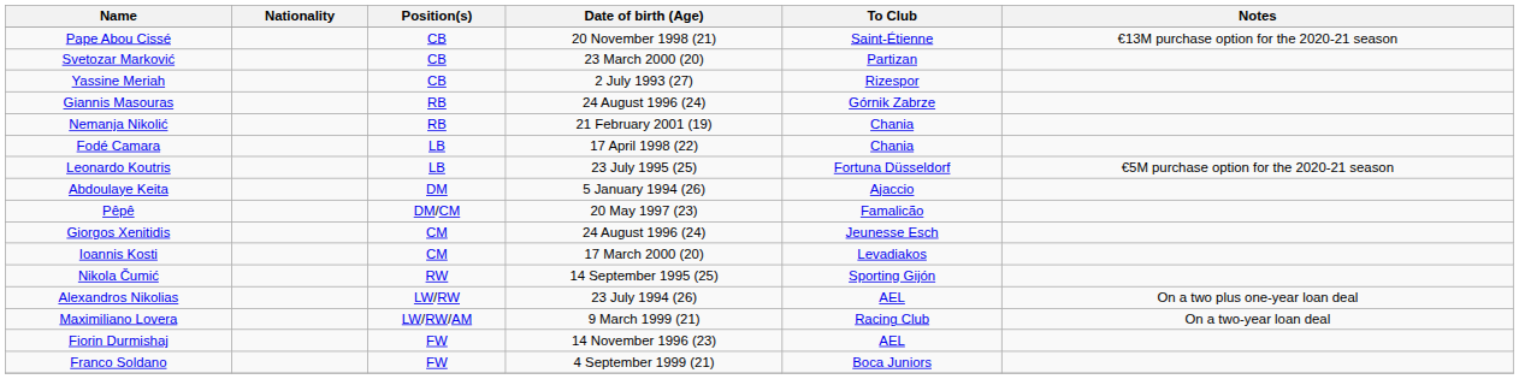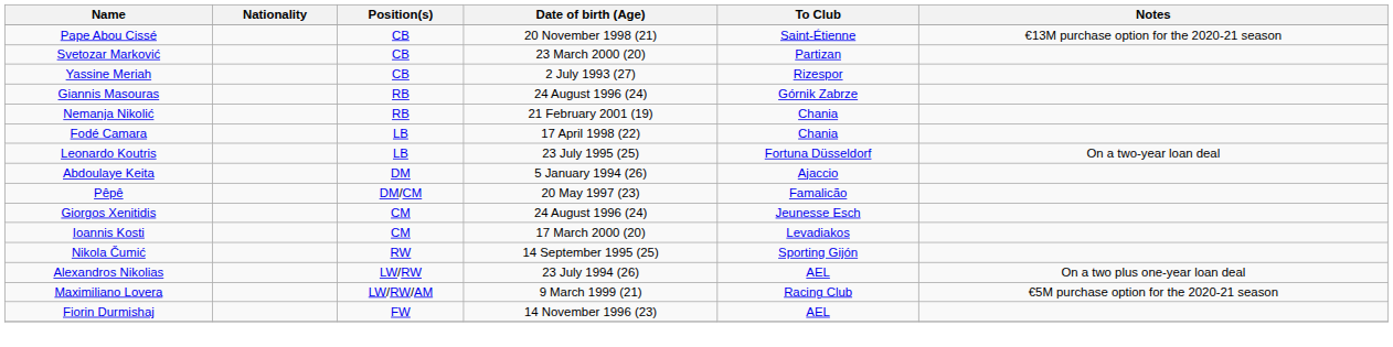Leonardo Koutris | Notes: €5M purchase option for the 2020-21 season -> On a two-year loan deal
Maximiliano Lovera | Notes: On a two-year loan deal -> €5M purchase option for the 2020-21 season
- row: Franco Soldano | FW | 4 September 1999 (21) | Boca Juniors
